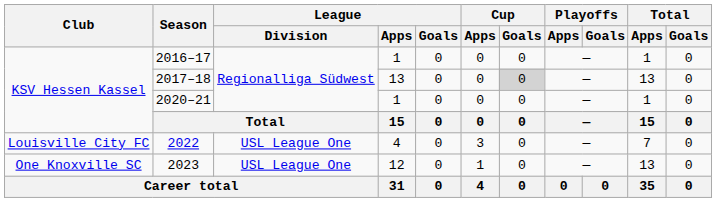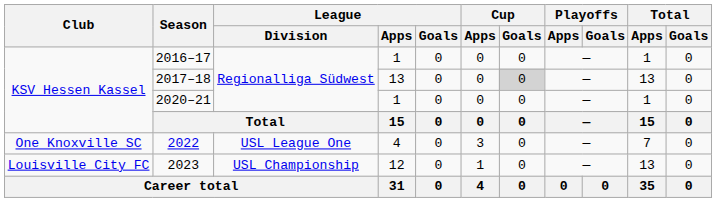2022 | Club: Louisville City FC -> One Knoxville SC
2023 | Club: One Knoxville SC -> Louisville City FC
2023 | League / Division: USL League One -> USL Championship
